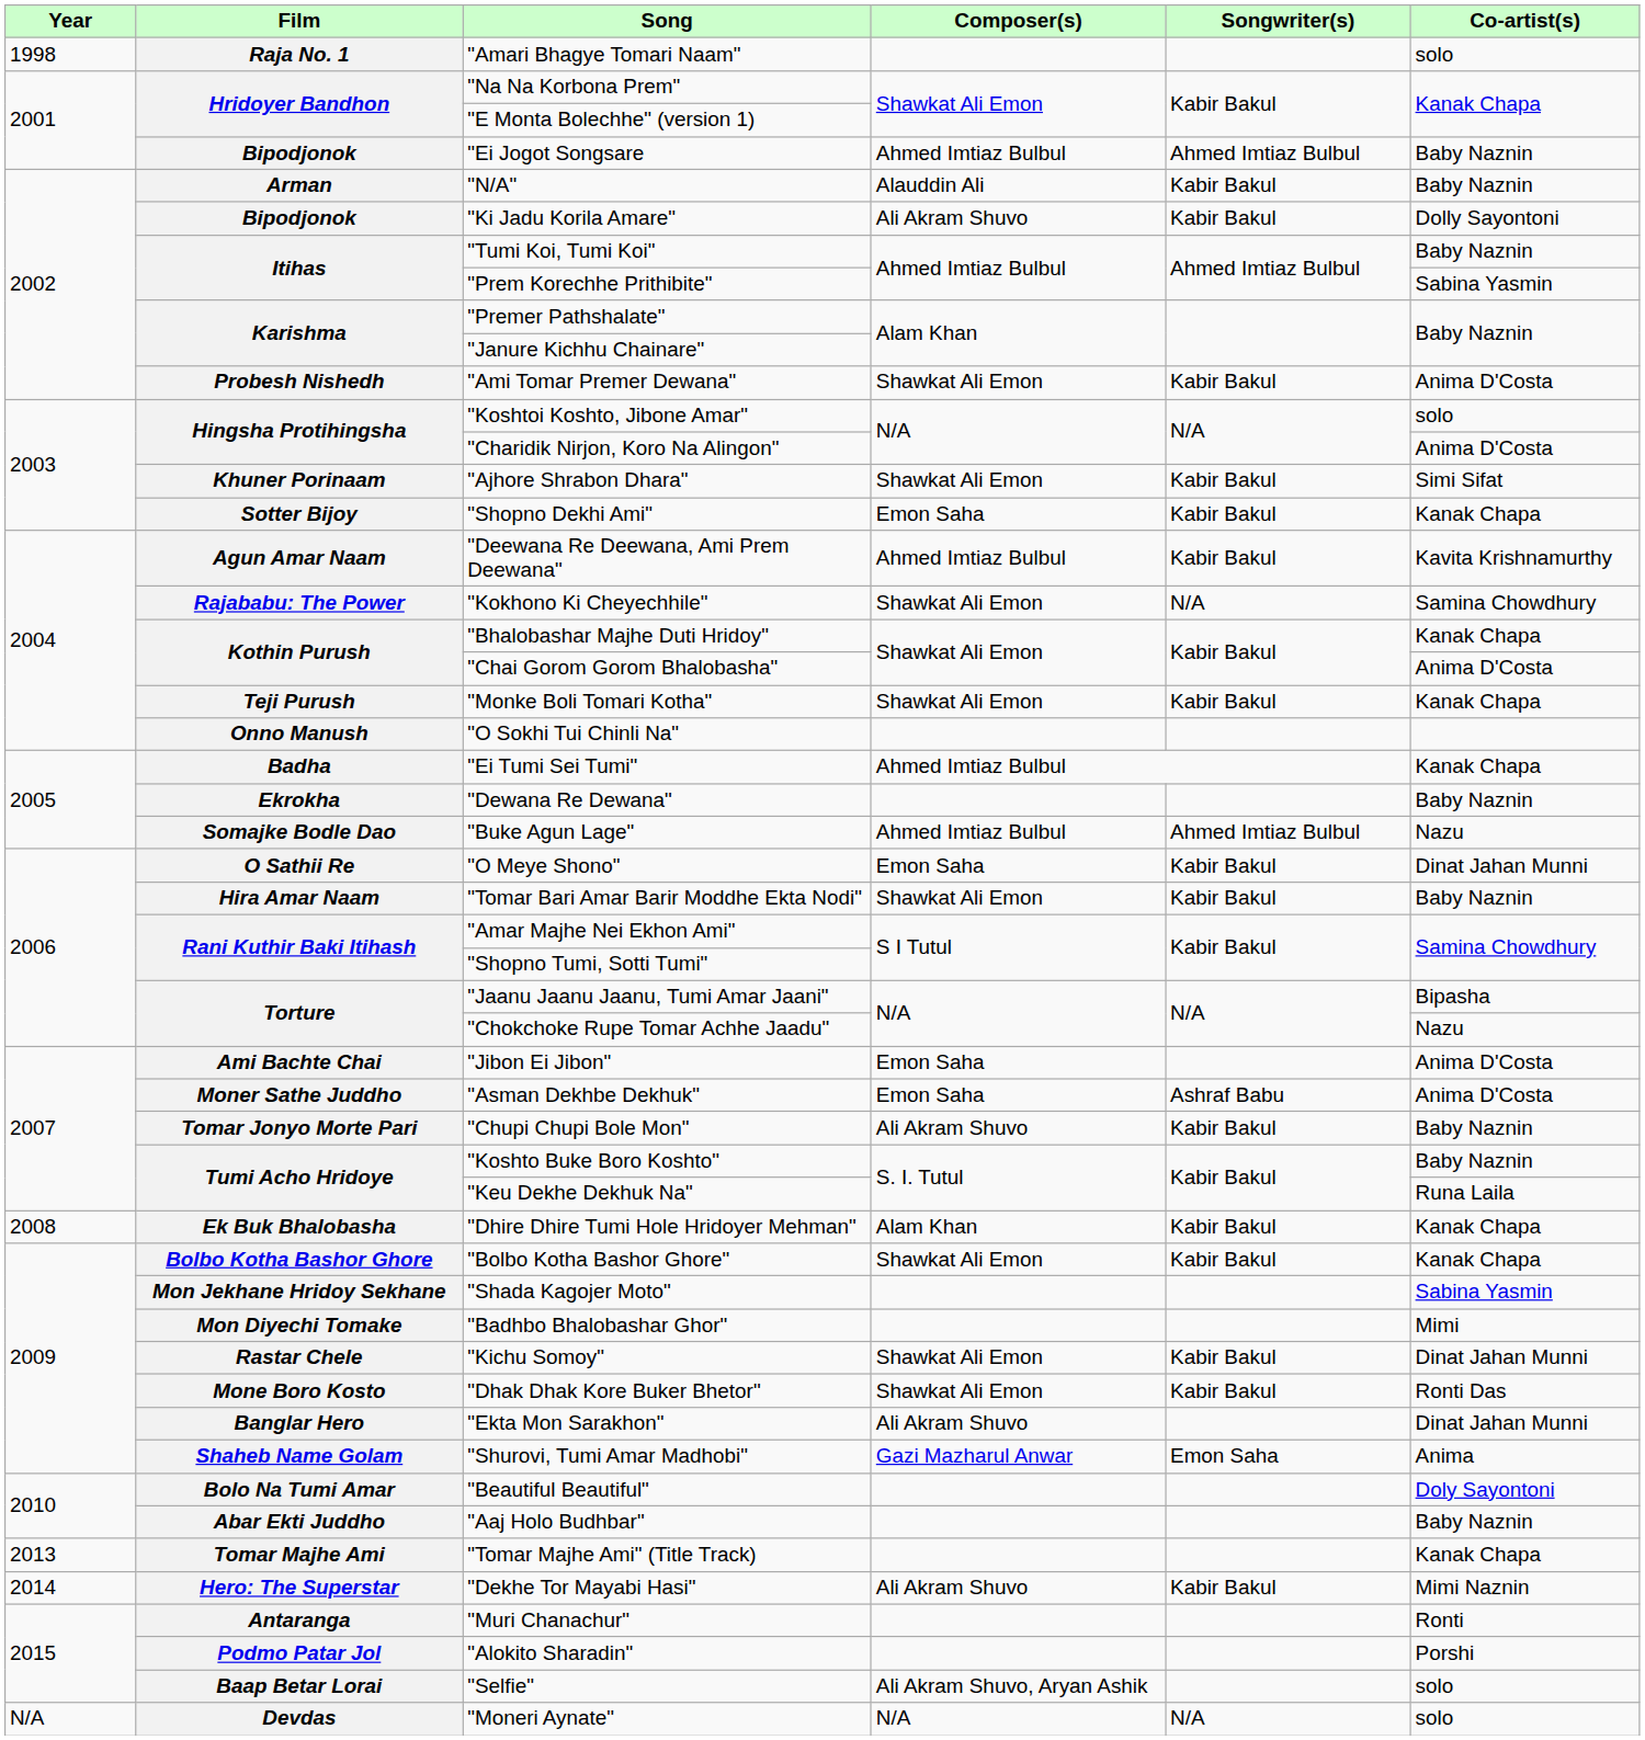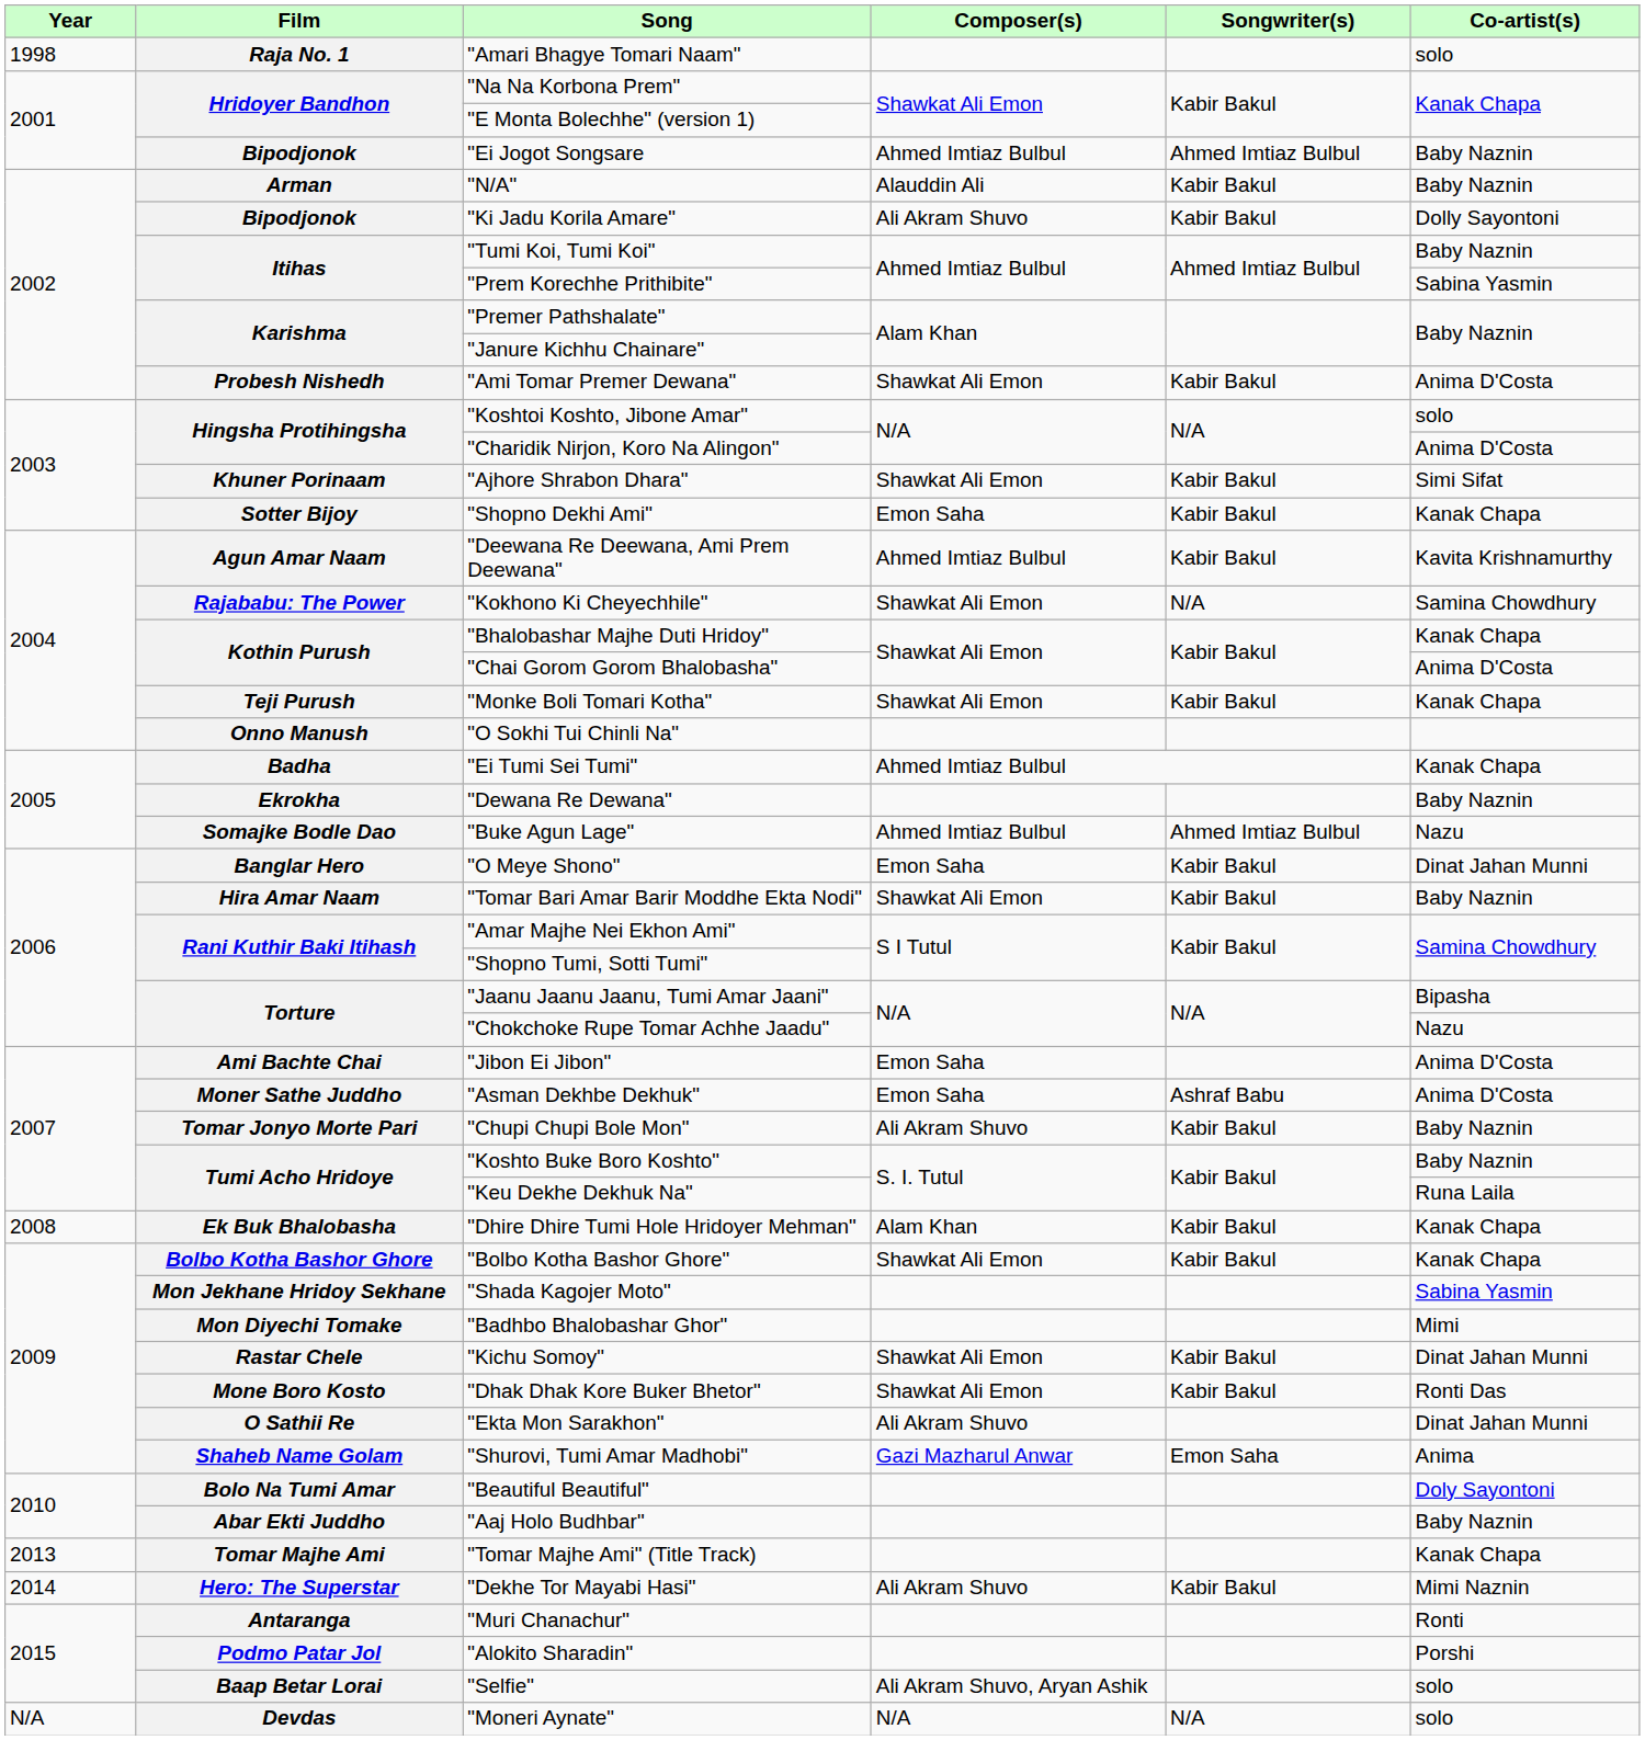"O Meye Shono" | Film: O Sathii Re -> Banglar Hero
"Ekta Mon Sarakhon" | Film: Banglar Hero -> O Sathii Re
